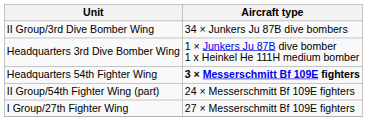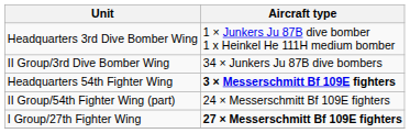rows swapped: Headquarters 3rd Dive Bomber Wing <-> II Group/3rd Dive Bomber Wing
I Group/27th Fighter Wing | Aircraft type: normal -> bold
